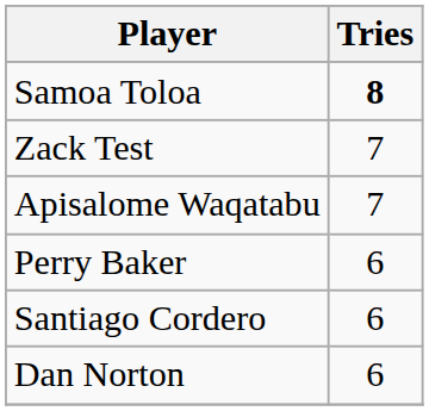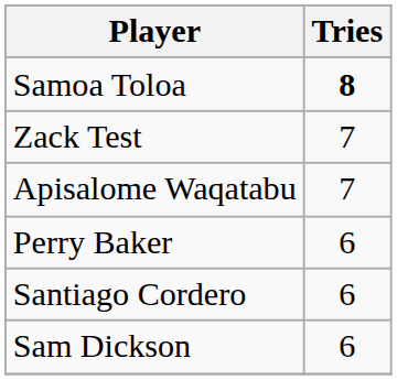+ row: Sam Dickson | 6
- row: Dan Norton | 6
